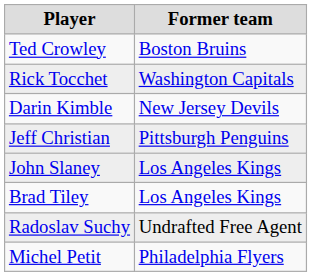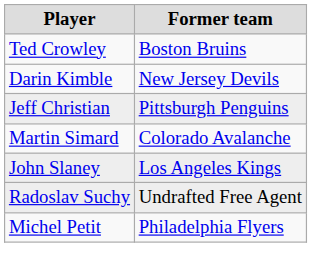- row: Rick Tocchet | Washington Capitals
+ row: Martin Simard | Colorado Avalanche
- row: Brad Tiley | Los Angeles Kings
